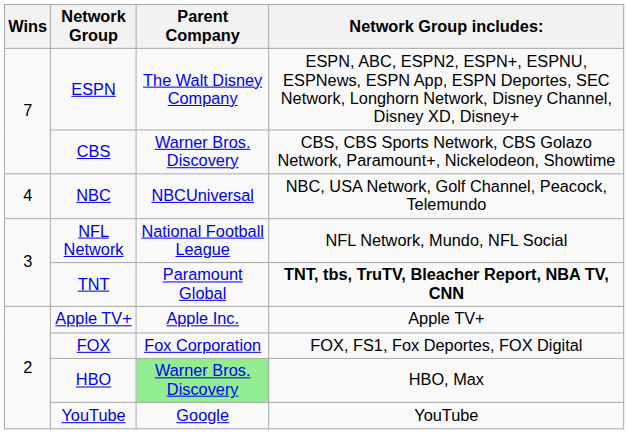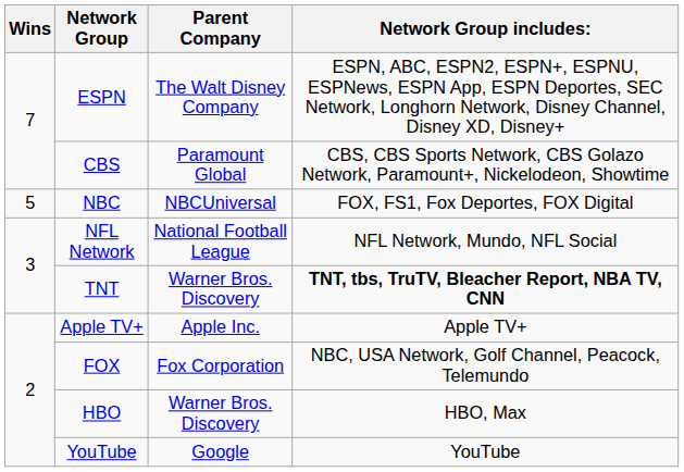CBS | Parent Company: Warner Bros. Discovery -> Paramount Global
NBC | Wins: 4 -> 5
NBC | Network Group includes:: NBC, USA Network, Golf Channel, Peacock, Telemundo -> FOX, FS1, Fox Deportes, FOX Digital
TNT | Parent Company: Paramount Global -> Warner Bros. Discovery
FOX | Network Group includes:: FOX, FS1, Fox Deportes, FOX Digital -> NBC, USA Network, Golf Channel, Peacock, Telemundo
HBO | Parent Company: lightgreen background -> no background
